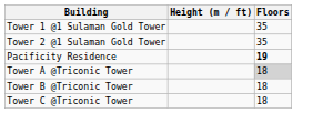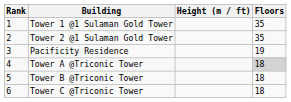+ column: Rank | 1 | 2 | 3 | 4 | 5 | 6
Pacificity Residence | Floors: bold -> normal
